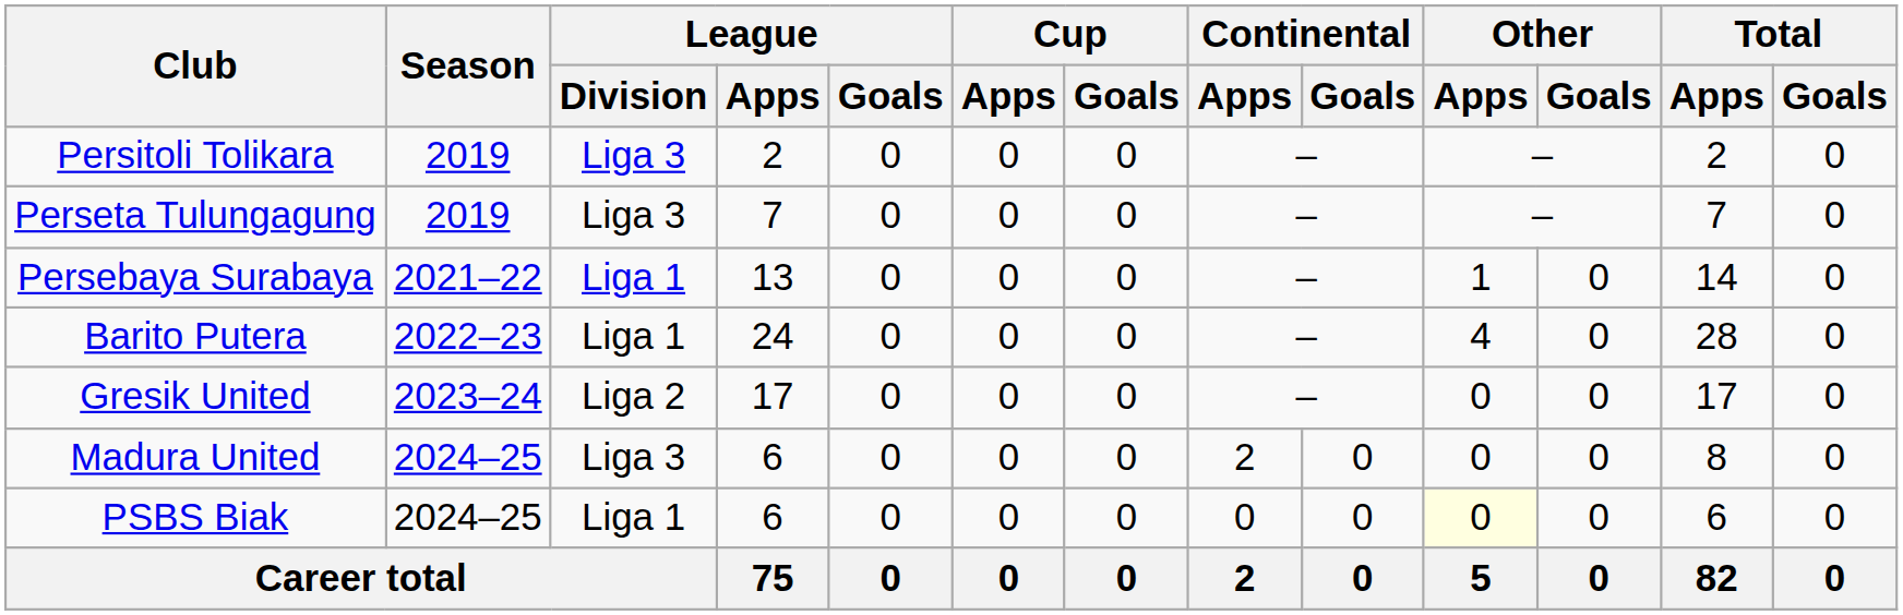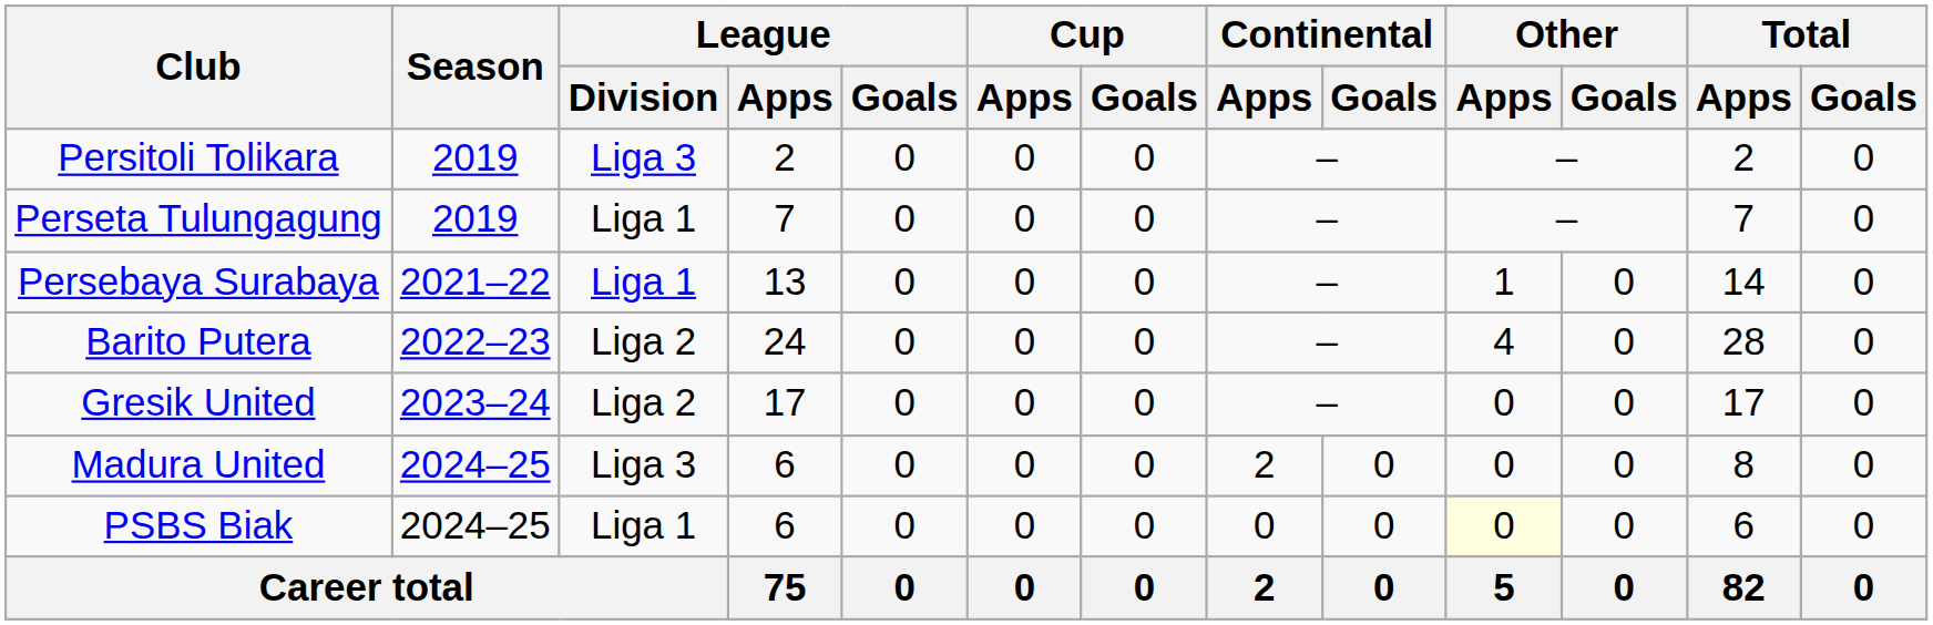Perseta Tulungagung | League / Division: Liga 3 -> Liga 1
Barito Putera | League / Division: Liga 1 -> Liga 2
